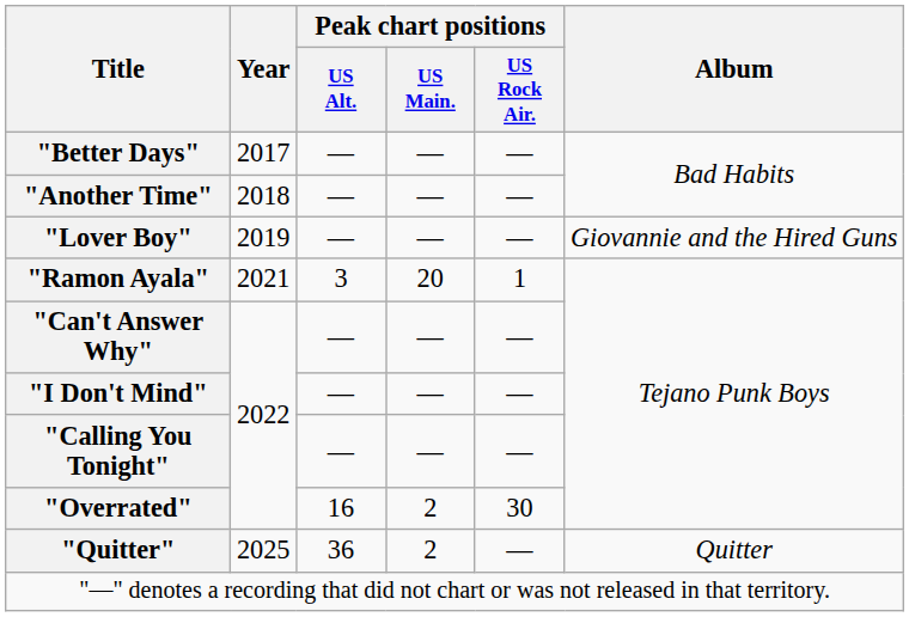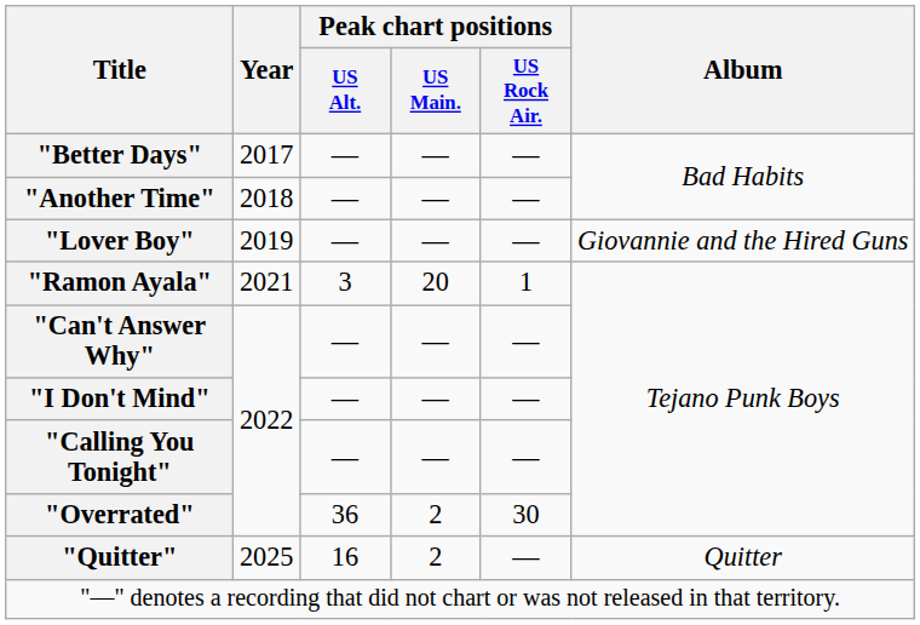"Overrated" | Peak chart positions / US Alt.: 16 -> 36
"Quitter" | Peak chart positions / US Alt.: 36 -> 16
